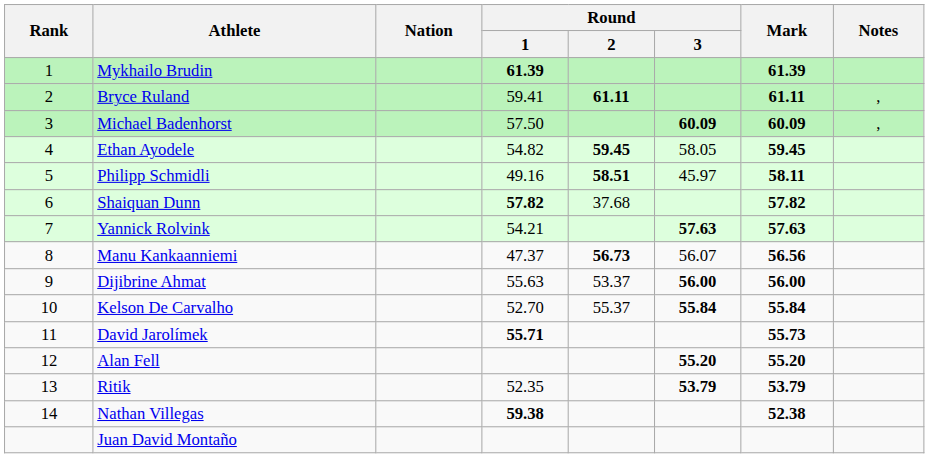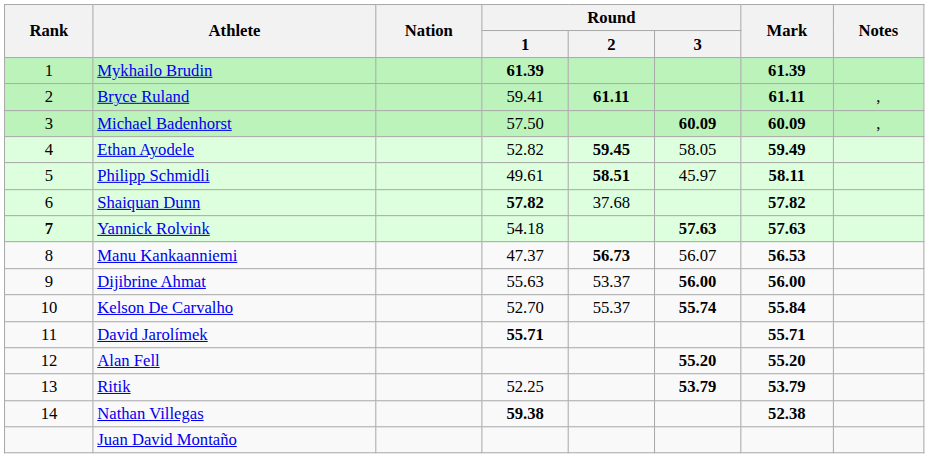Ethan Ayodele | Round / 1: 54.82 -> 52.82
Ethan Ayodele | Mark: 59.45 -> 59.49
Philipp Schmidli | Round / 1: 49.16 -> 49.61
Yannick Rolvink | Rank: normal -> bold
Yannick Rolvink | Round / 1: 54.21 -> 54.18
Manu Kankaanniemi | Mark: 56.56 -> 56.53
Kelson De Carvalho | Round / 3: 55.84 -> 55.74
David Jarolímek | Mark: 55.73 -> 55.71
Ritik | Round / 1: 52.35 -> 52.25
